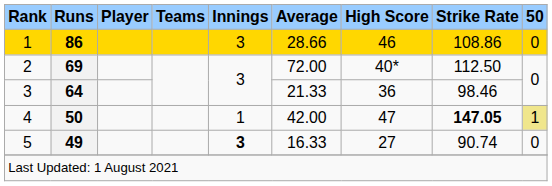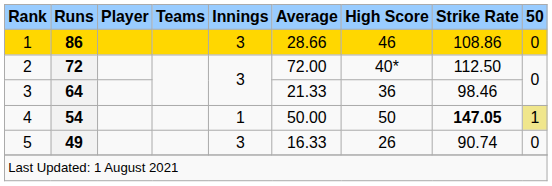2 | Runs: 69 -> 72
4 | Runs: 50 -> 54
4 | Average: 42.00 -> 50.00
4 | High Score: 47 -> 50
5 | Innings: bold -> normal
5 | High Score: 27 -> 26
